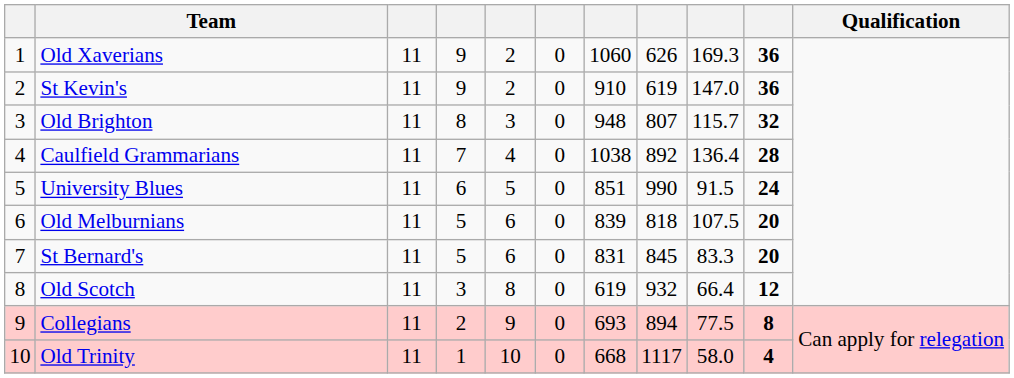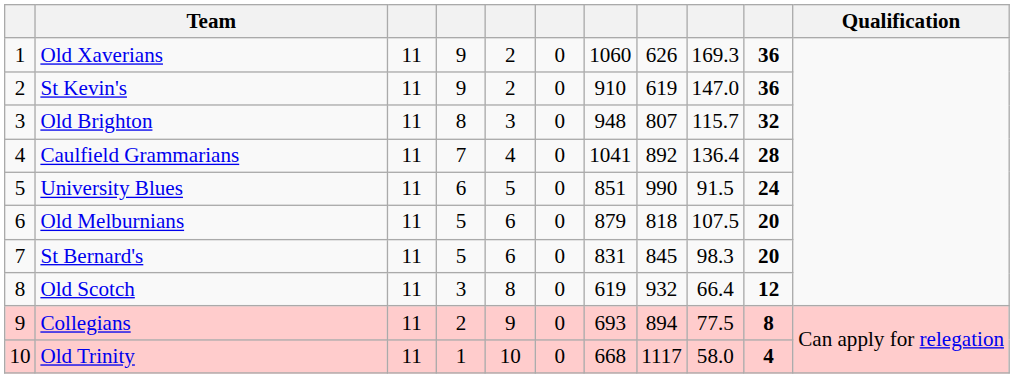Caulfield Grammarians | column 7: 1038 -> 1041
Old Melburnians | column 7: 839 -> 879
St Bernard's | column 9: 83.3 -> 98.3
